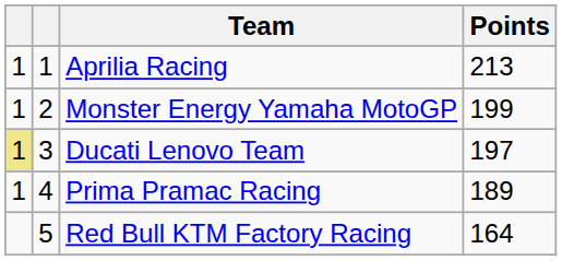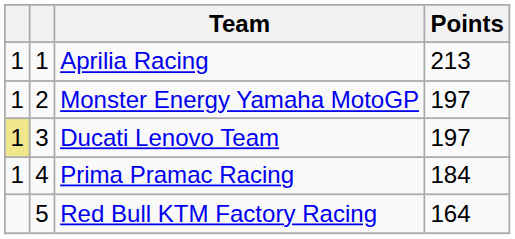Monster Energy Yamaha MotoGP | Points: 199 -> 197
Prima Pramac Racing | Points: 189 -> 184
